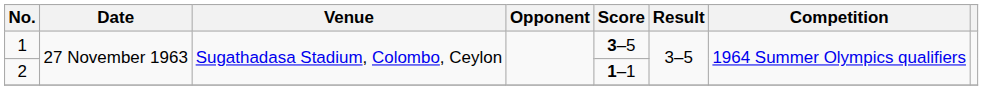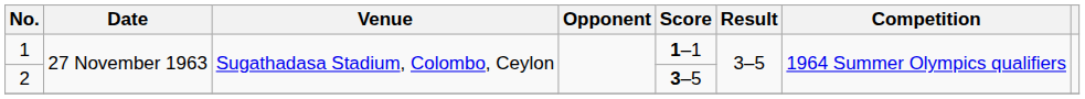1 | Score: 3–5 -> 1–1
2 | Score: 1–1 -> 3–5
